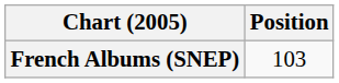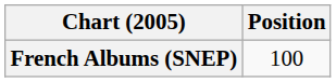French Albums (SNEP) | Position: 103 -> 100
